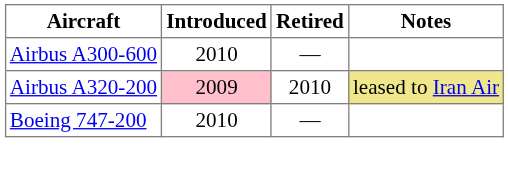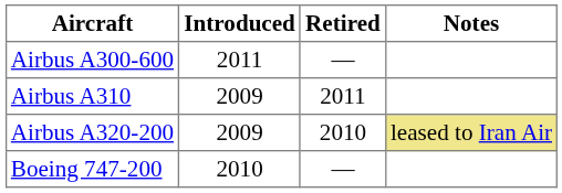Airbus A300-600 | Introduced: 2010 -> 2011
+ row: Airbus A310 | 2009 | 2011
Airbus A320-200 | Introduced: pink background -> no background
